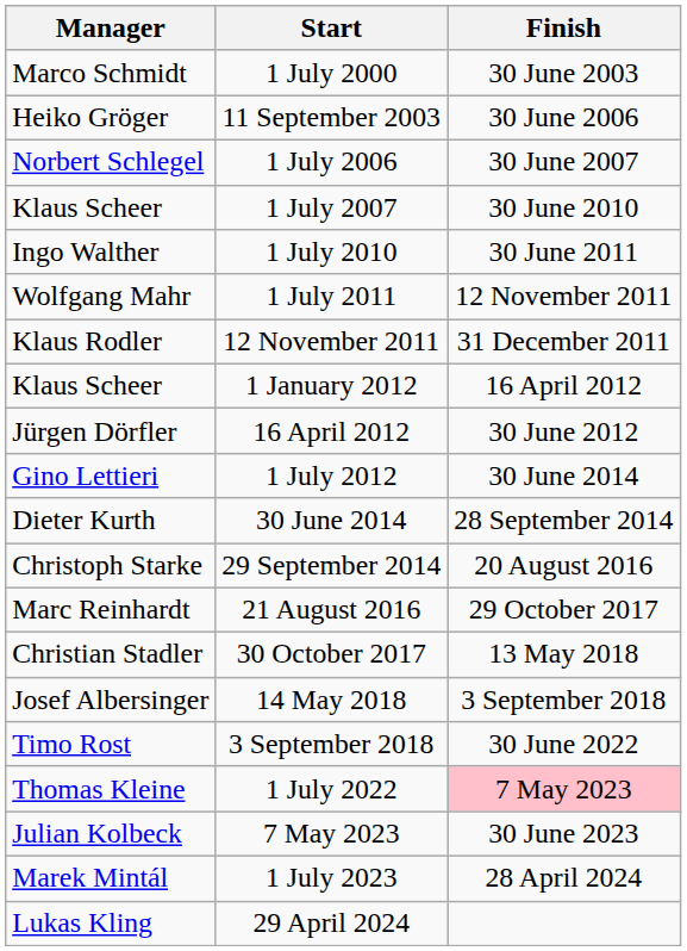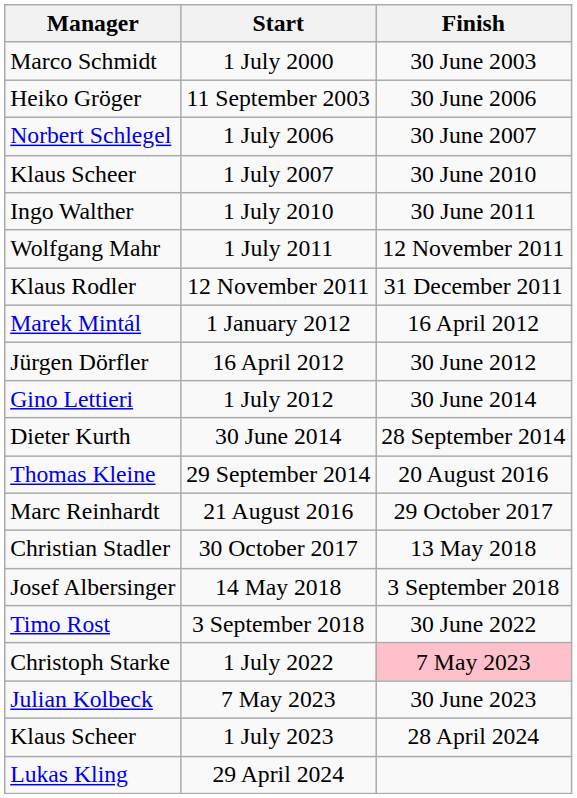1 January 2012 | Manager: Klaus Scheer -> Marek Mintál
29 September 2014 | Manager: Christoph Starke -> Thomas Kleine
1 July 2022 | Manager: Thomas Kleine -> Christoph Starke
1 July 2023 | Manager: Marek Mintál -> Klaus Scheer
